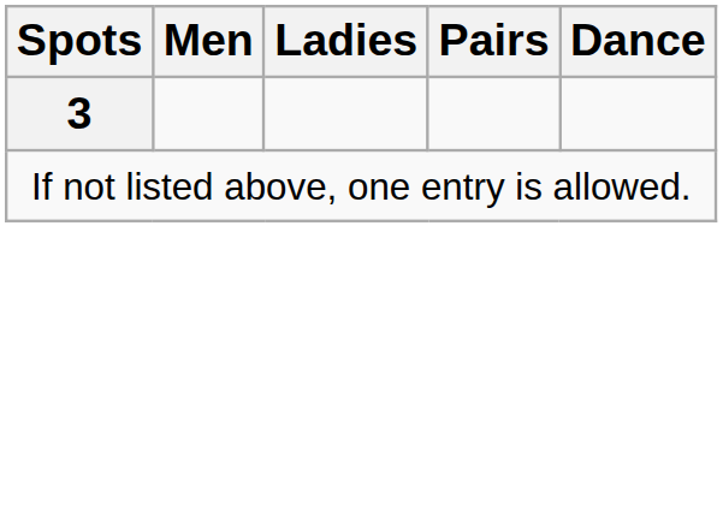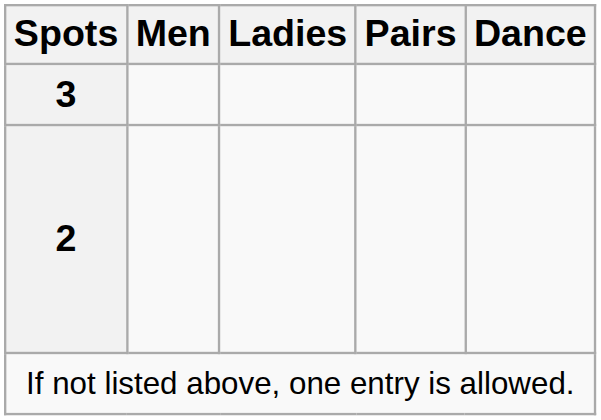+ row: 2
